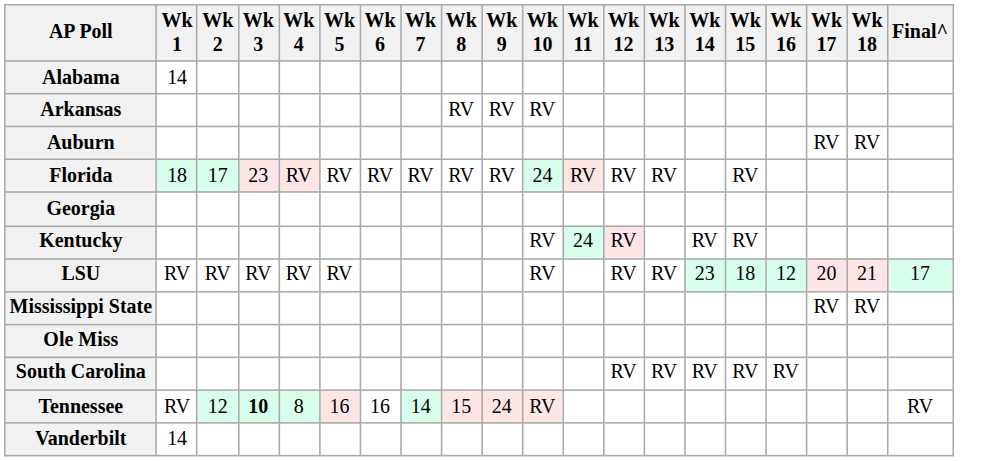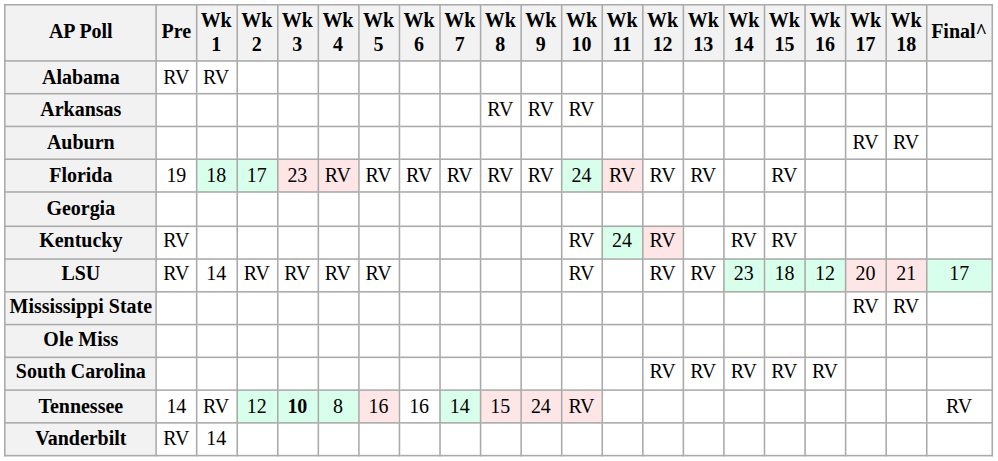+ column: Pre | RV | 19 | RV | RV | 14 | RV
Alabama | Wk 1: 14 -> RV
LSU | Wk 1: RV -> 14
